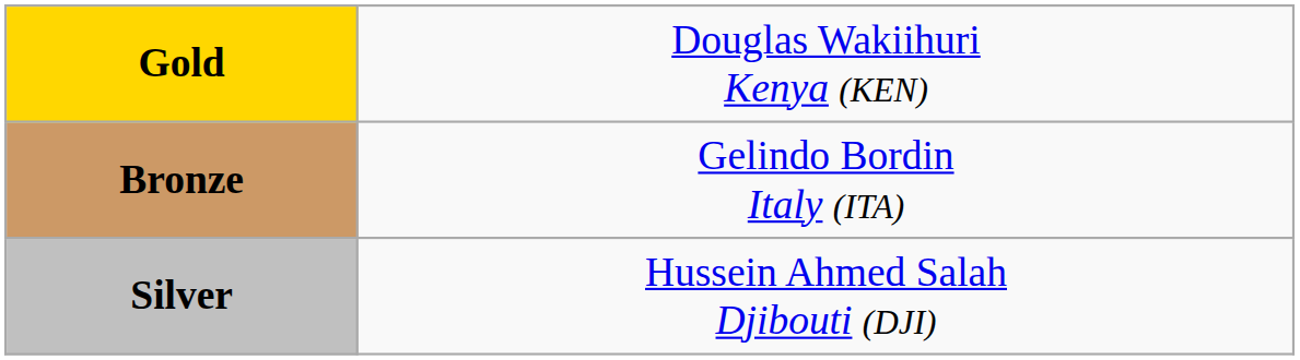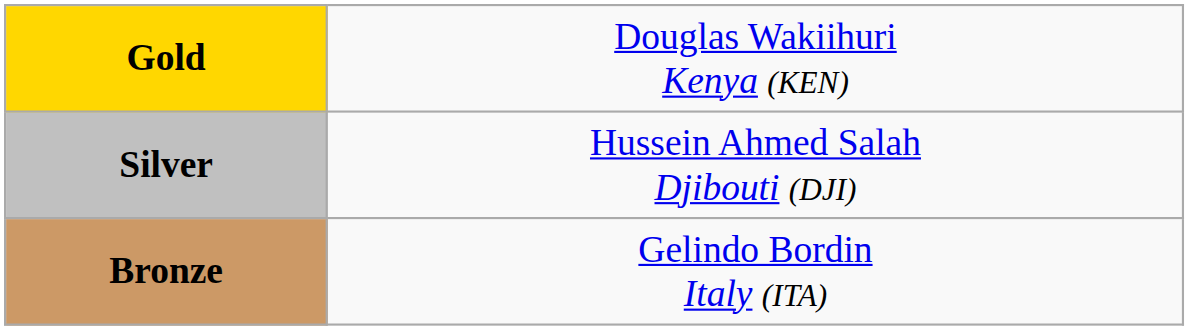rows swapped: Silver <-> Bronze
